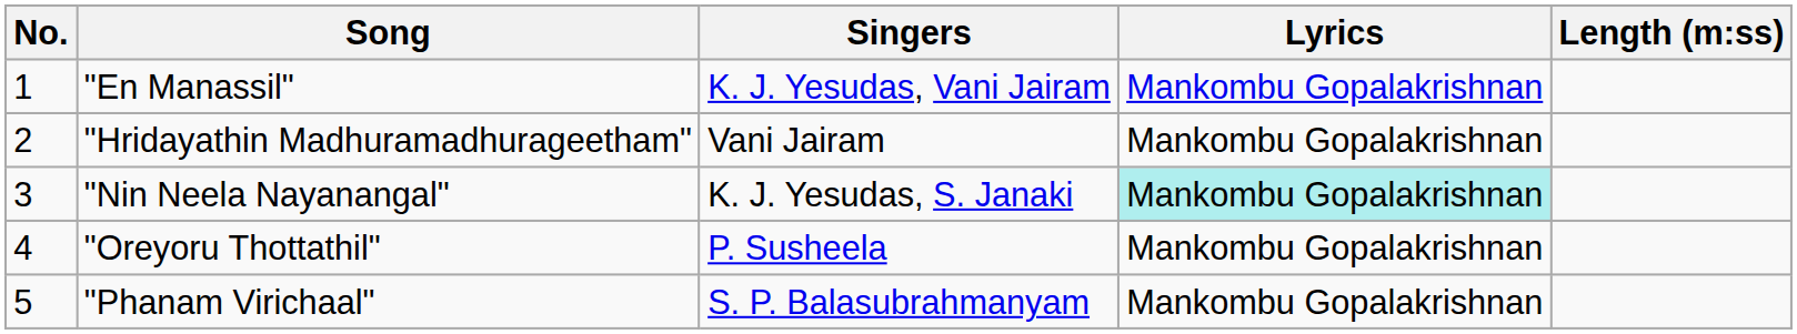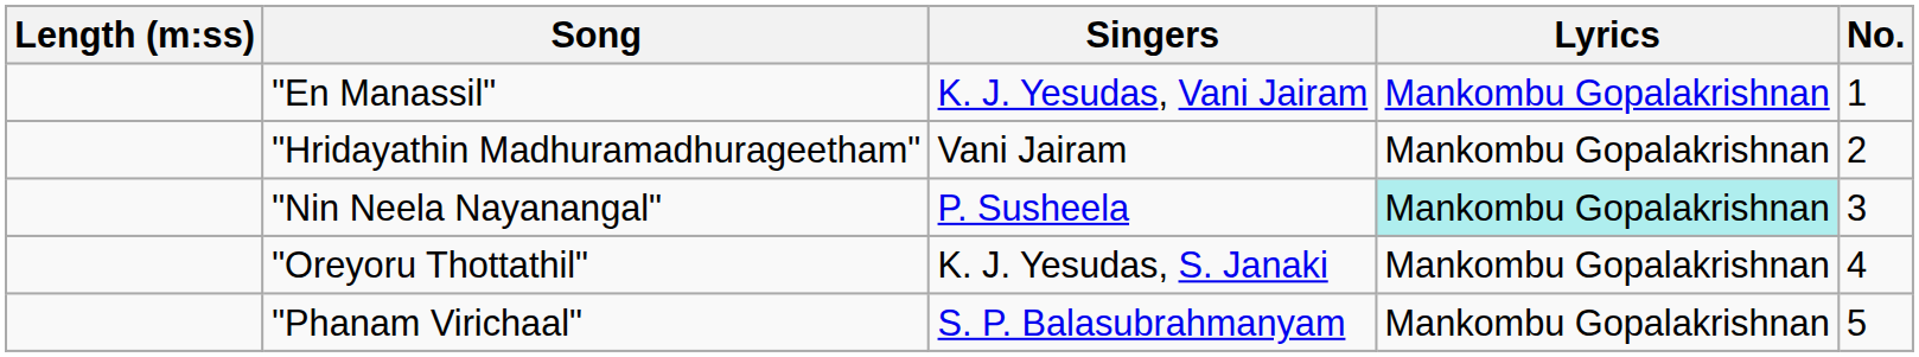columns swapped: No. <-> Length (m:ss)
"Nin Neela Nayanangal" | Singers: K. J. Yesudas, S. Janaki -> P. Susheela
"Oreyoru Thottathil" | Singers: P. Susheela -> K. J. Yesudas, S. Janaki
